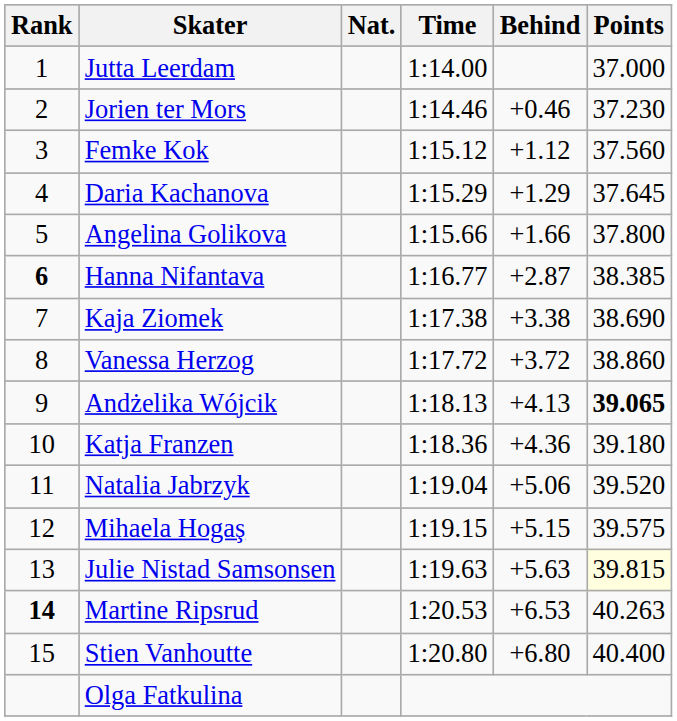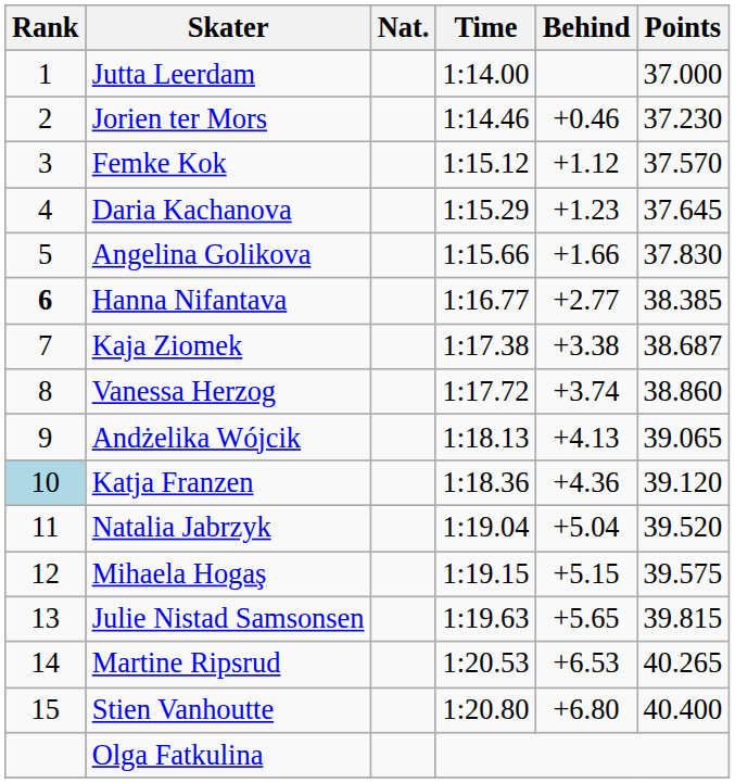Femke Kok | Points: 37.560 -> 37.570
Daria Kachanova | Behind: +1.29 -> +1.23
Angelina Golikova | Points: 37.800 -> 37.830
Hanna Nifantava | Behind: +2.87 -> +2.77
Kaja Ziomek | Points: 38.690 -> 38.687
Vanessa Herzog | Behind: +3.72 -> +3.74
Andżelika Wójcik | Points: bold -> normal
Katja Franzen | Rank: no background -> lightblue background
Katja Franzen | Points: 39.180 -> 39.120
Natalia Jabrzyk | Behind: +5.06 -> +5.04
Julie Nistad Samsonsen | Behind: +5.63 -> +5.65
Julie Nistad Samsonsen | Points: lightyellow background -> no background
Martine Ripsrud | Rank: bold -> normal
Martine Ripsrud | Points: 40.263 -> 40.265
